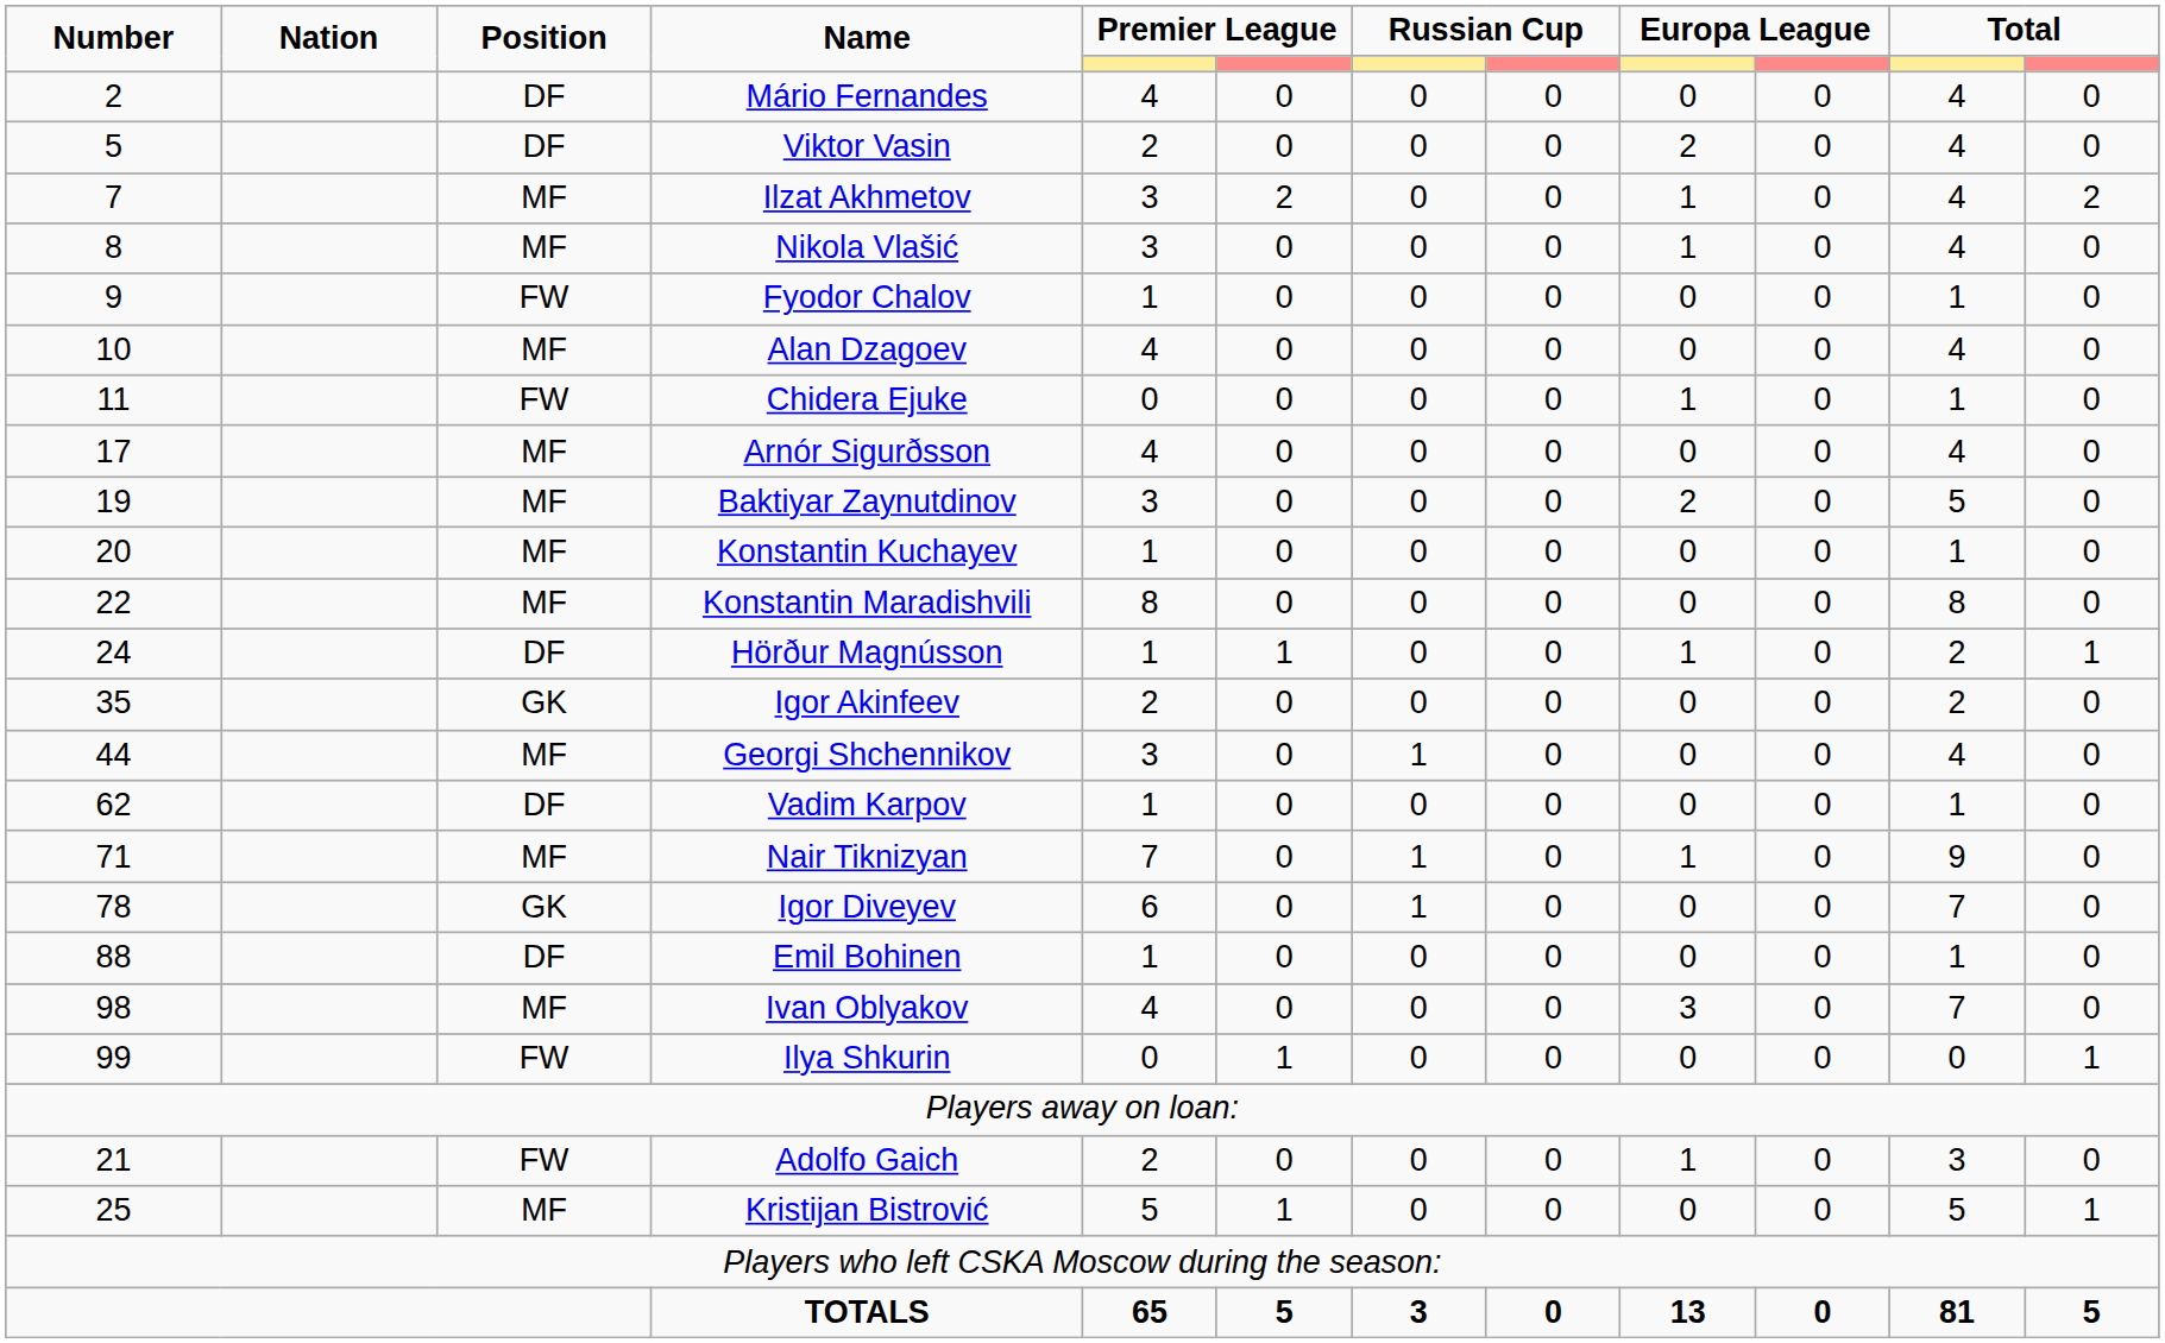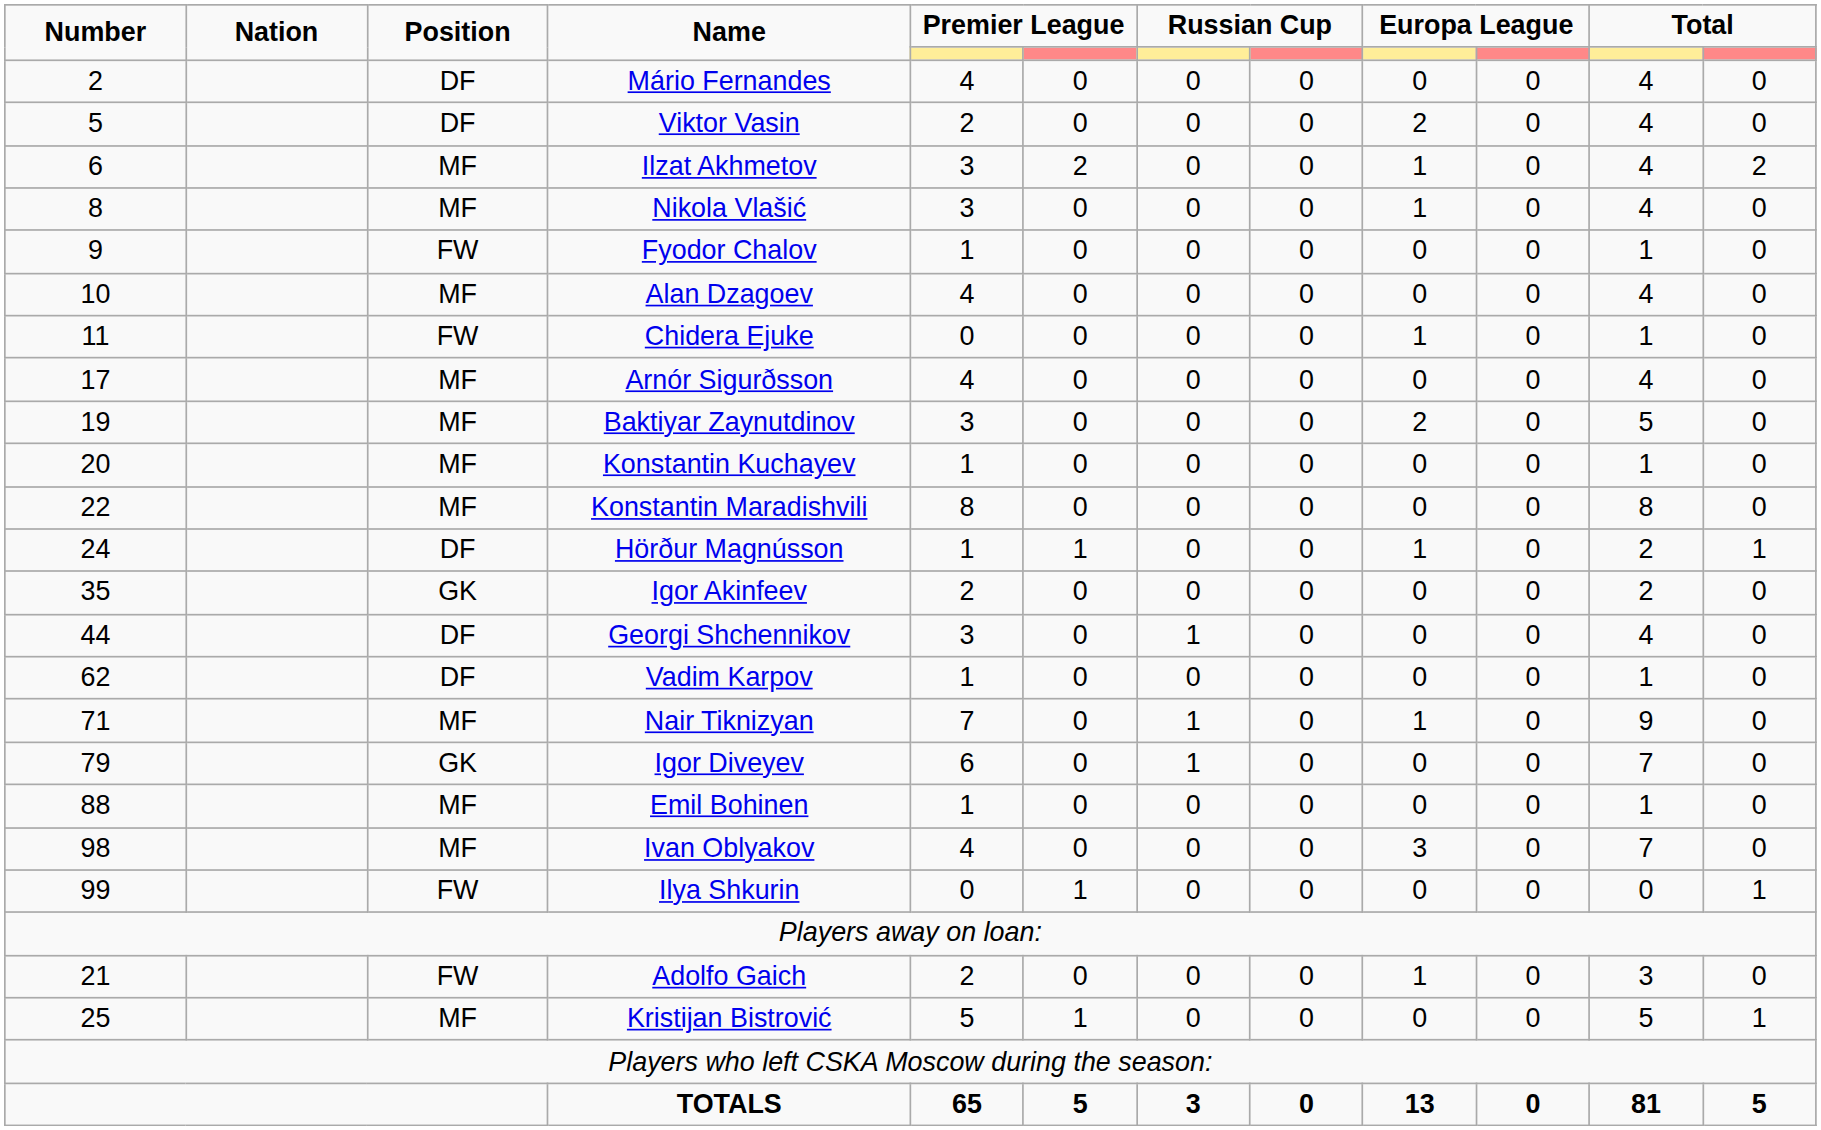Ilzat Akhmetov | Number: 7 -> 6
Georgi Shchennikov | Position: MF -> DF
Igor Diveyev | Number: 78 -> 79
Emil Bohinen | Position: DF -> MF
